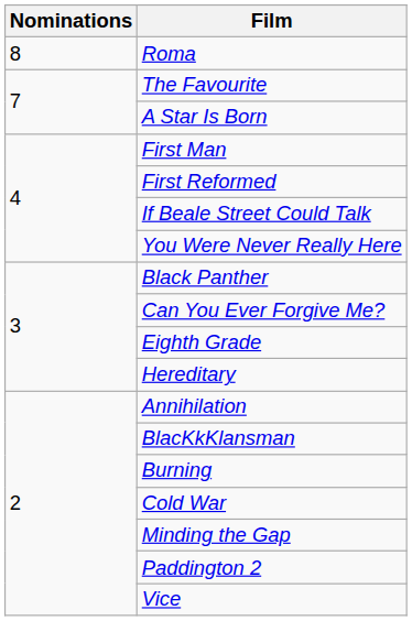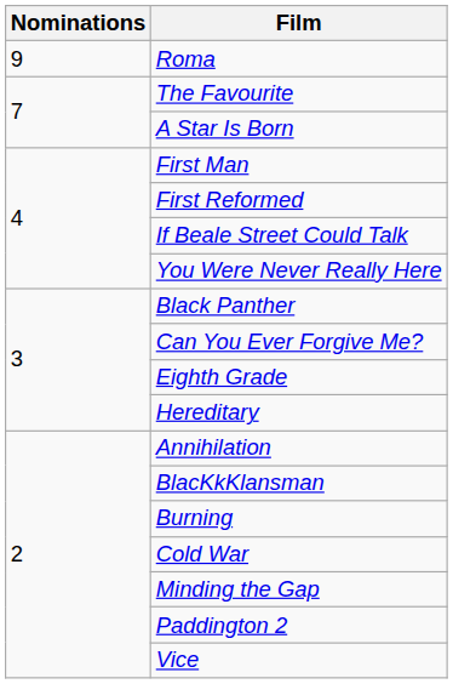Roma | Nominations: 8 -> 9
